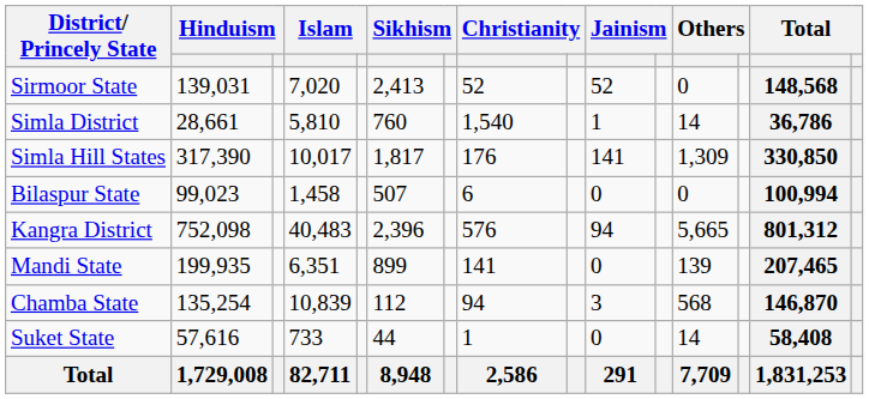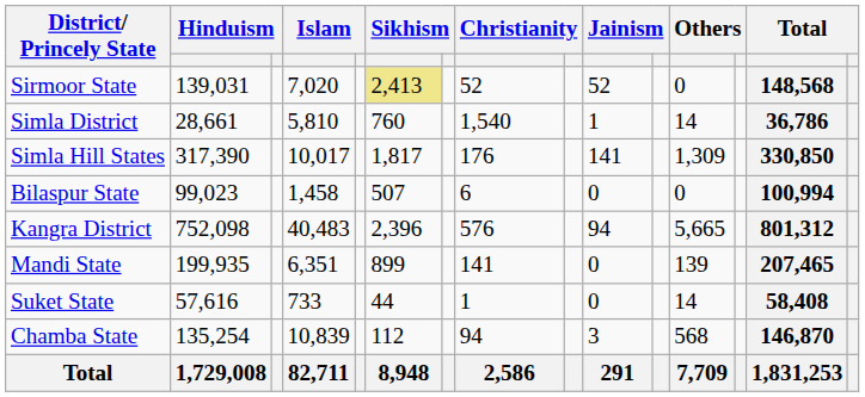Sirmoor State | column 6: no background -> khaki background
rows swapped: Suket State <-> Chamba State
